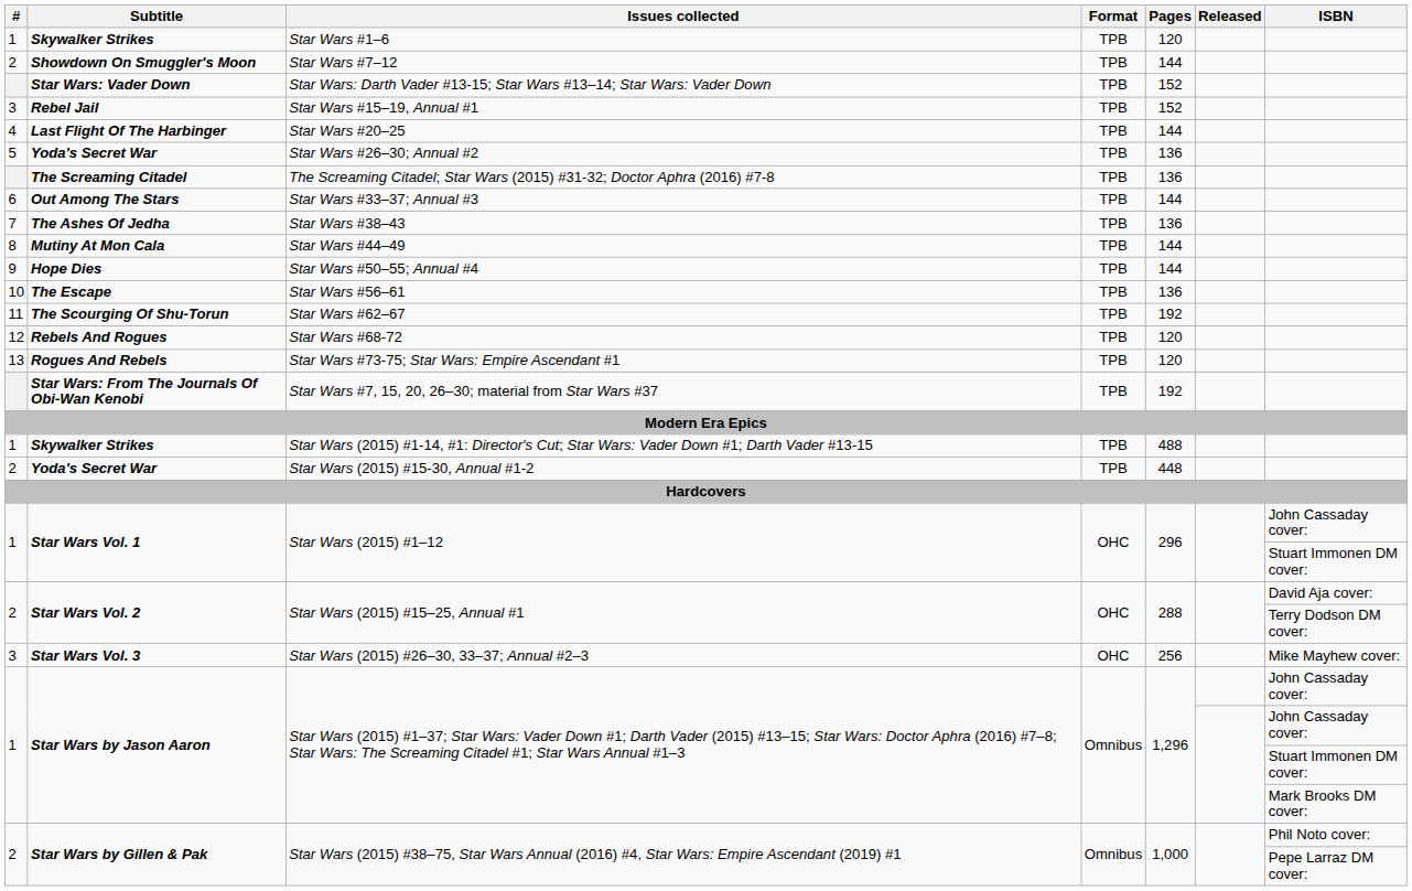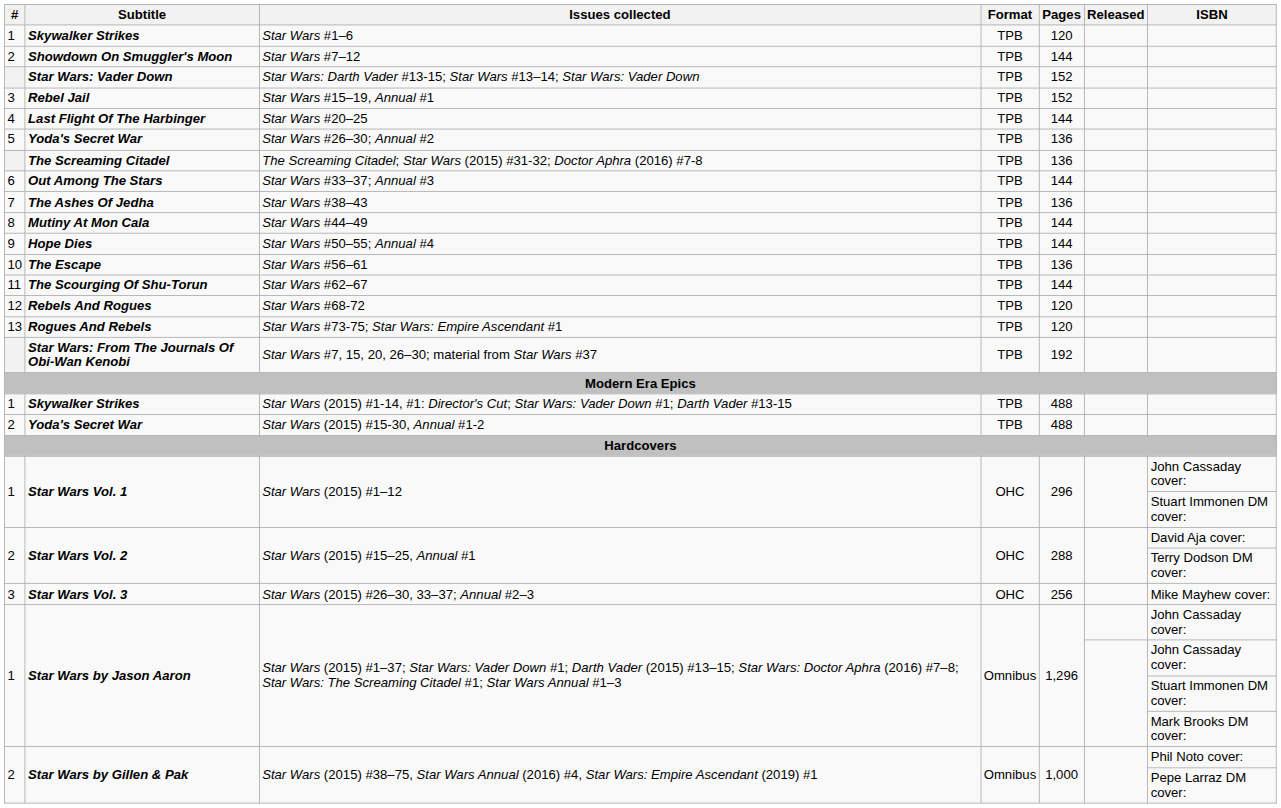Star Wars #62–67 | Pages: 192 -> 144
Star Wars (2015) #15-30, Annual #1-2 | Pages: 448 -> 488
